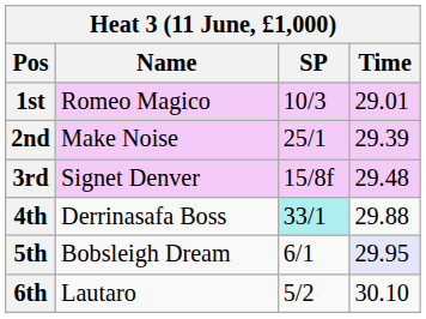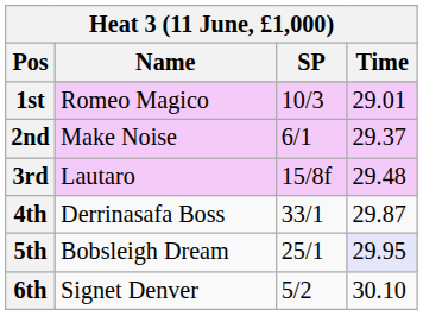2nd | SP: 25/1 -> 6/1
2nd | Time: 29.39 -> 29.37
3rd | Name: Signet Denver -> Lautaro
4th | SP: paleturquoise background -> no background
4th | Time: 29.88 -> 29.87
5th | SP: 6/1 -> 25/1
6th | Name: Lautaro -> Signet Denver
